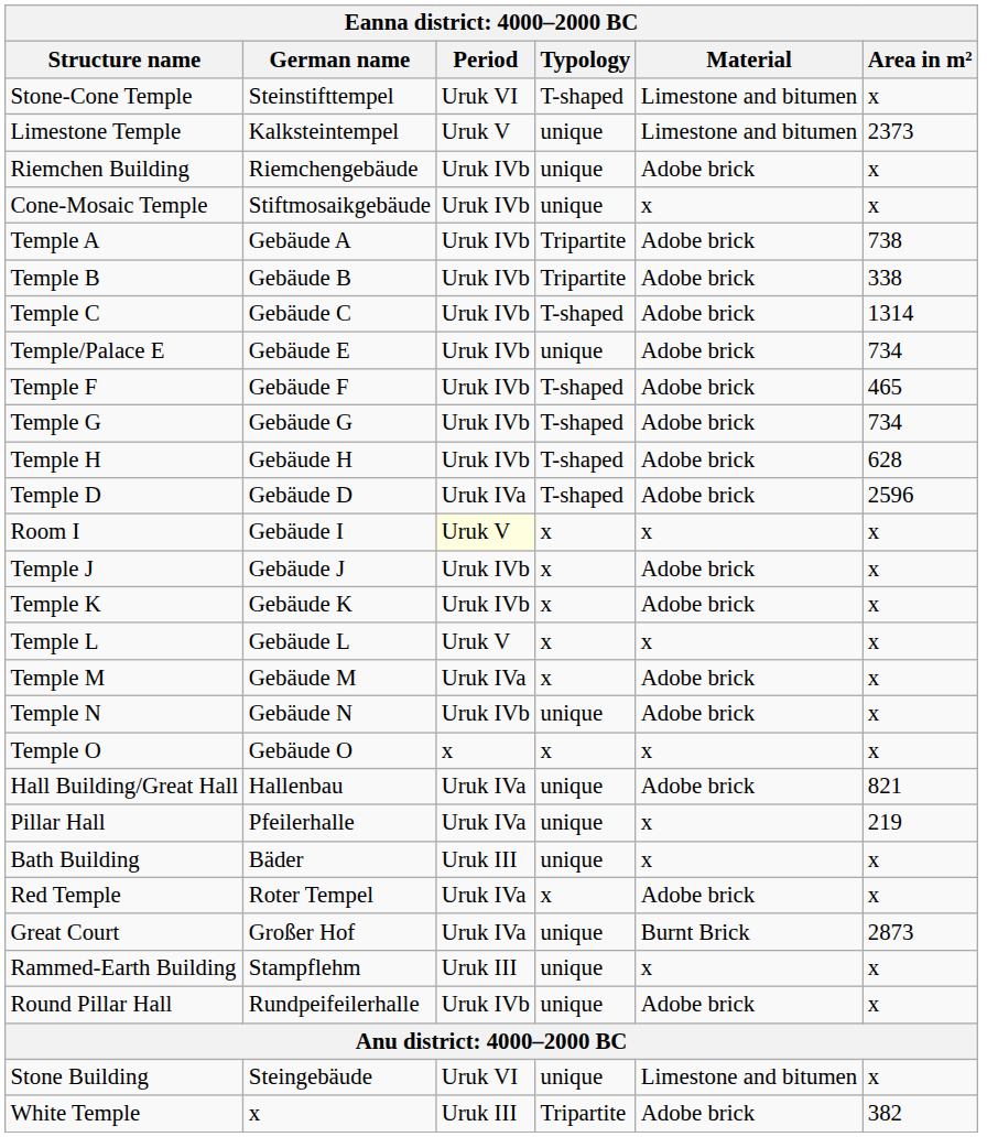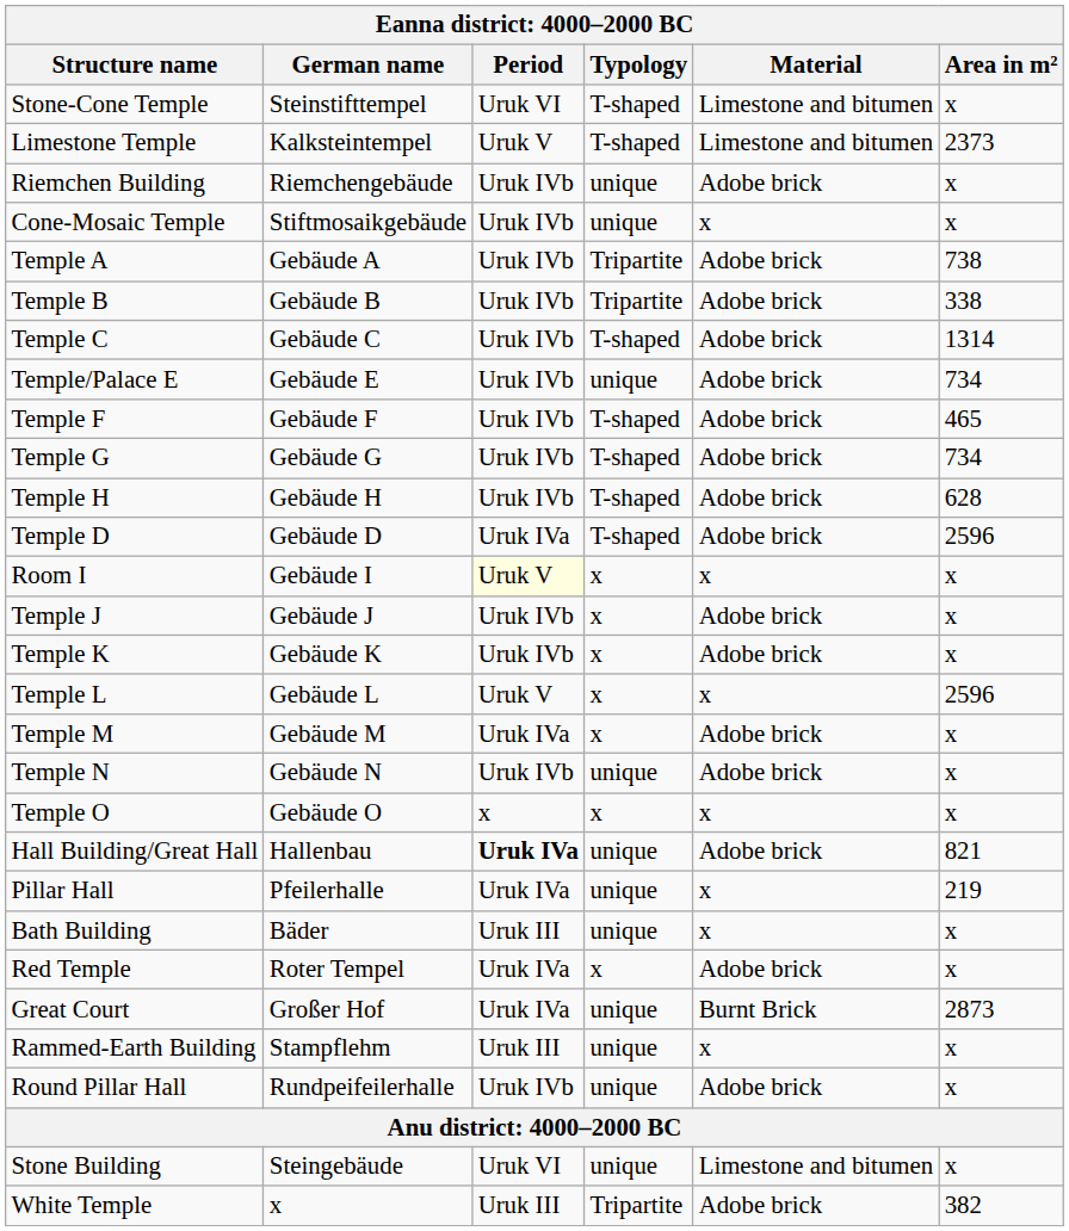Limestone Temple | Typology: unique -> T-shaped
Temple L | Area in m²: x -> 2596
Hall Building/Great Hall | Period: normal -> bold
